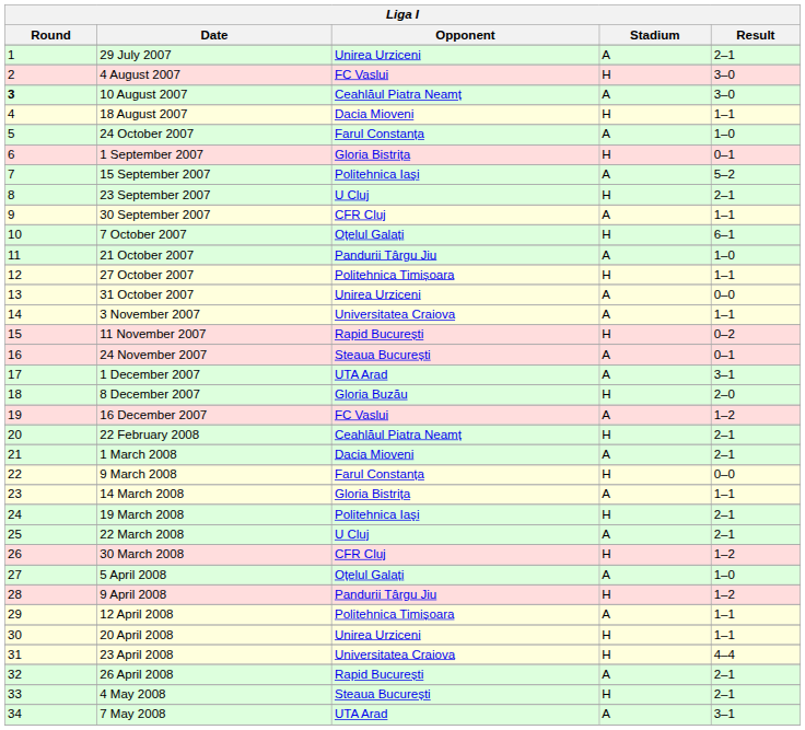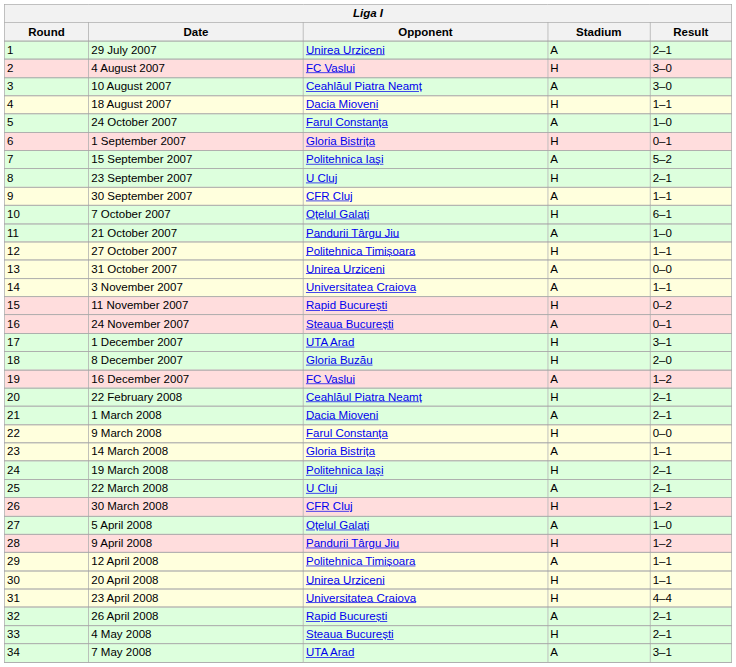10 August 2007 | Round: bold -> normal
1 December 2007 | Stadium: A -> H
